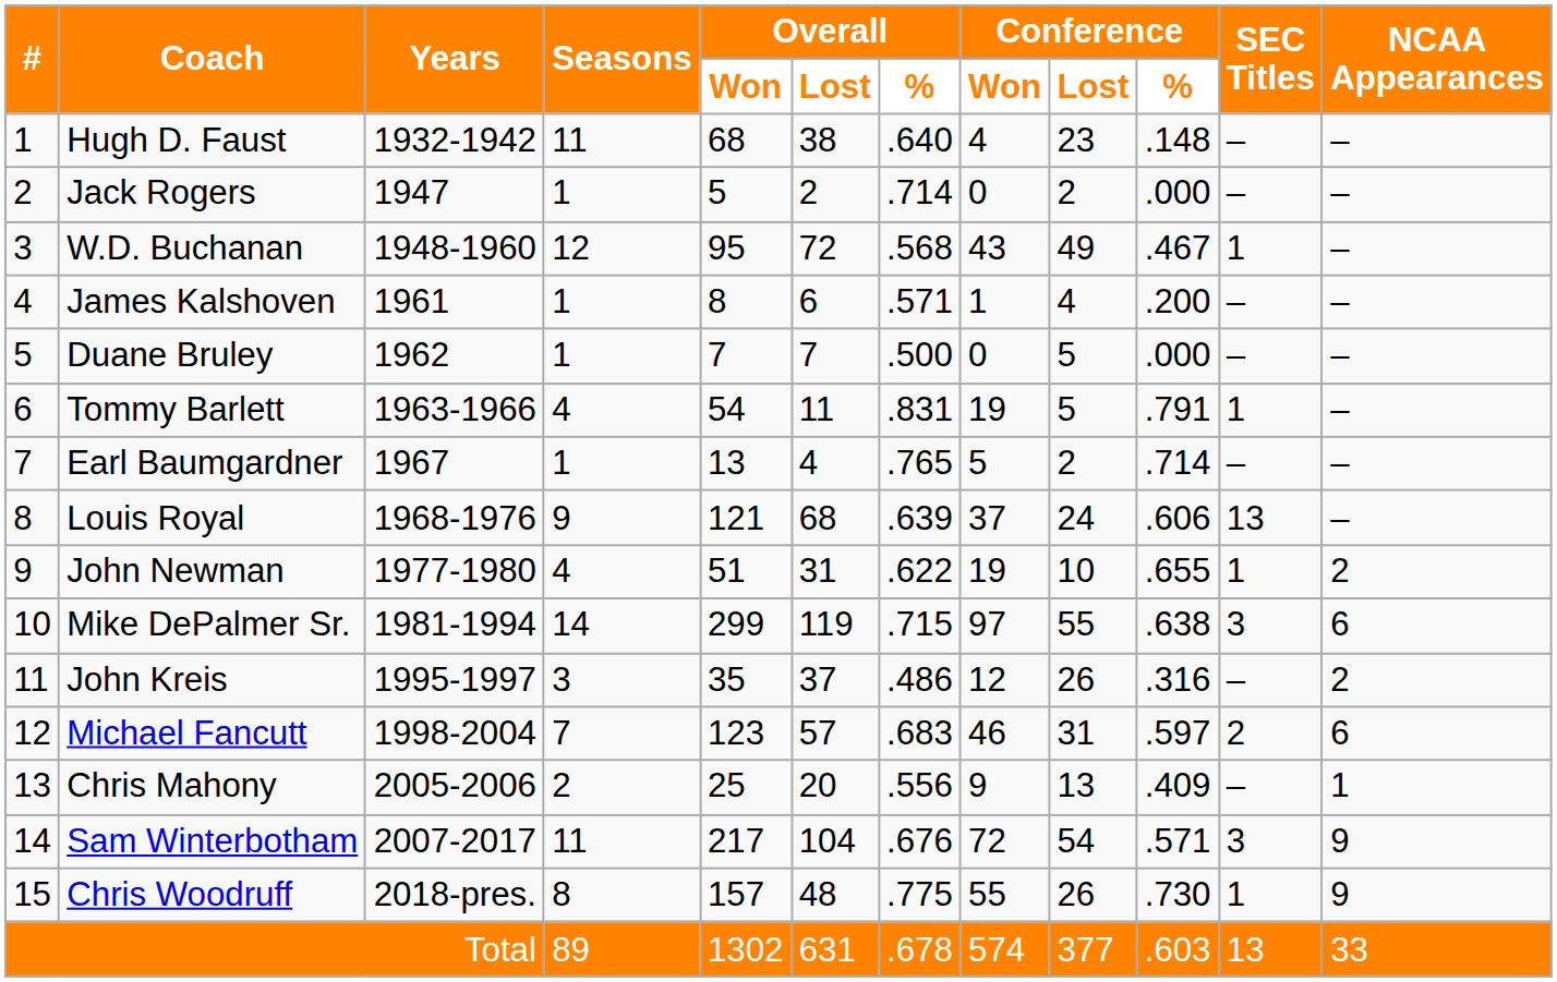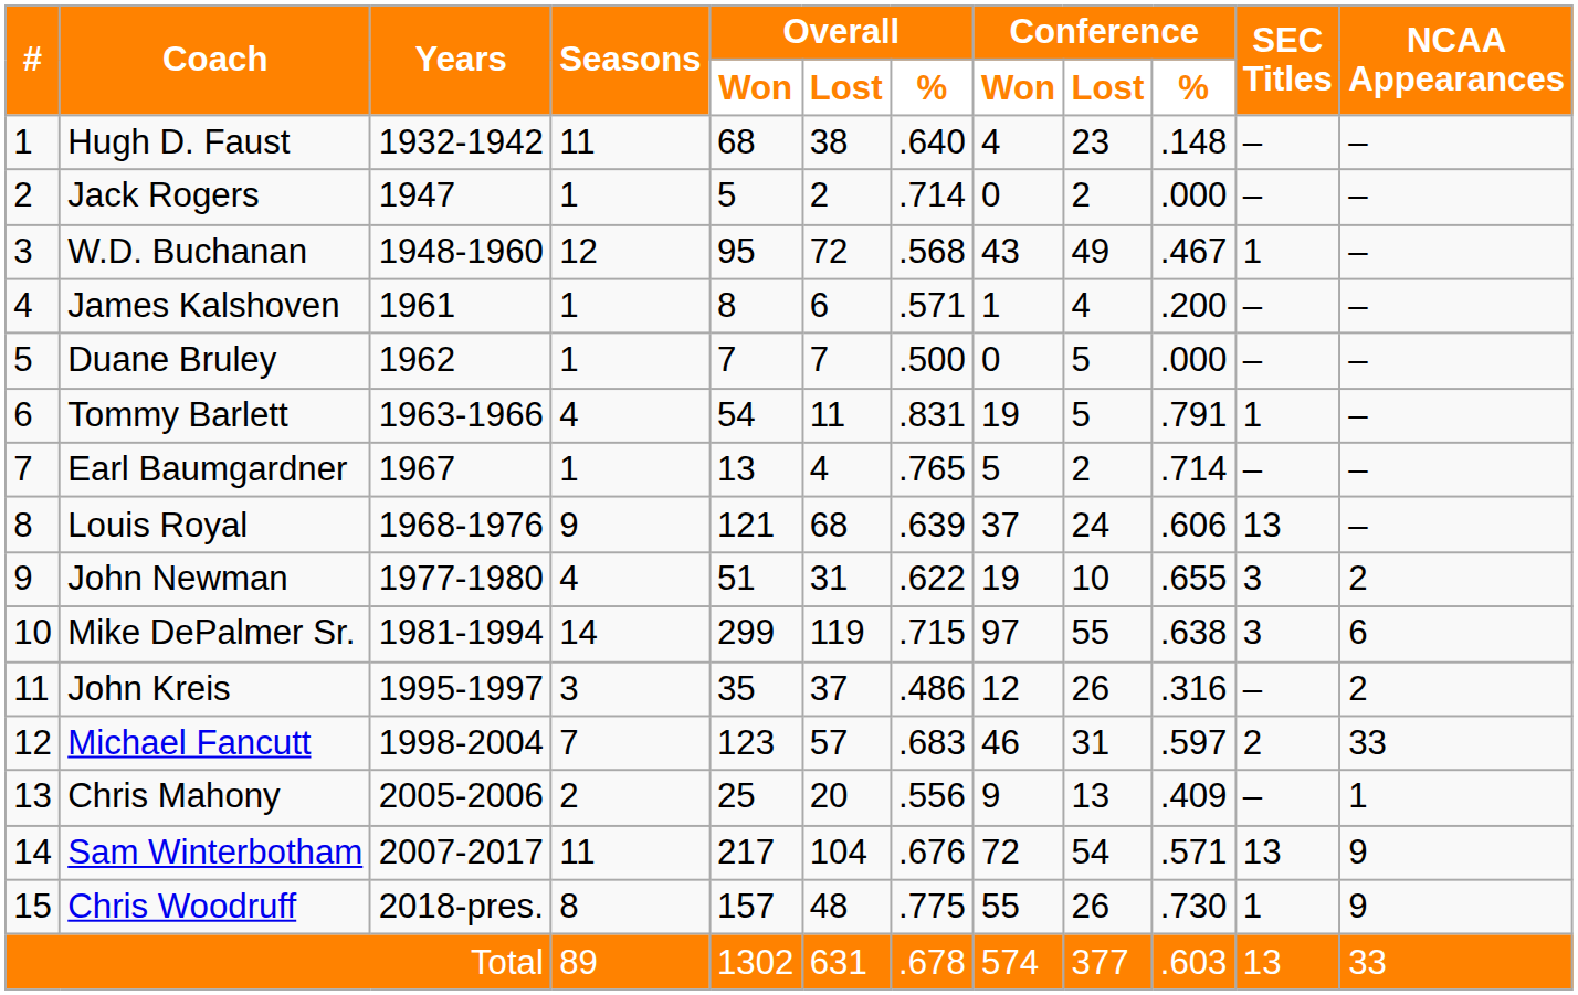John Newman | column 11: 1 -> 3
Michael Fancutt | column 12: 6 -> 33
Sam Winterbotham | column 11: 3 -> 13
